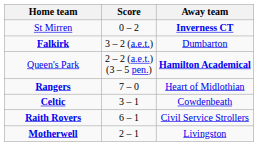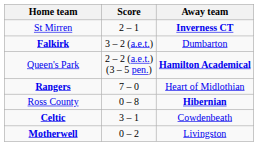St Mirren | Score: 0 – 2 -> 2 – 1
+ row: Ross County | 0 – 8 | Hibernian
- row: Raith Rovers | 6 – 1 | Civil Service Strollers
Motherwell | Score: 2 – 1 -> 0 – 2
